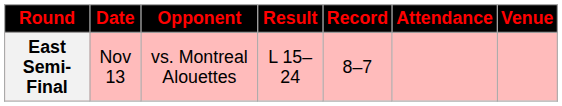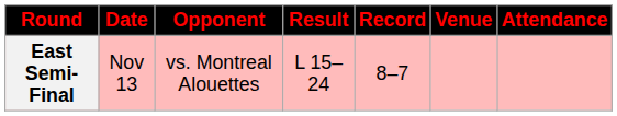columns swapped: Venue <-> Attendance
